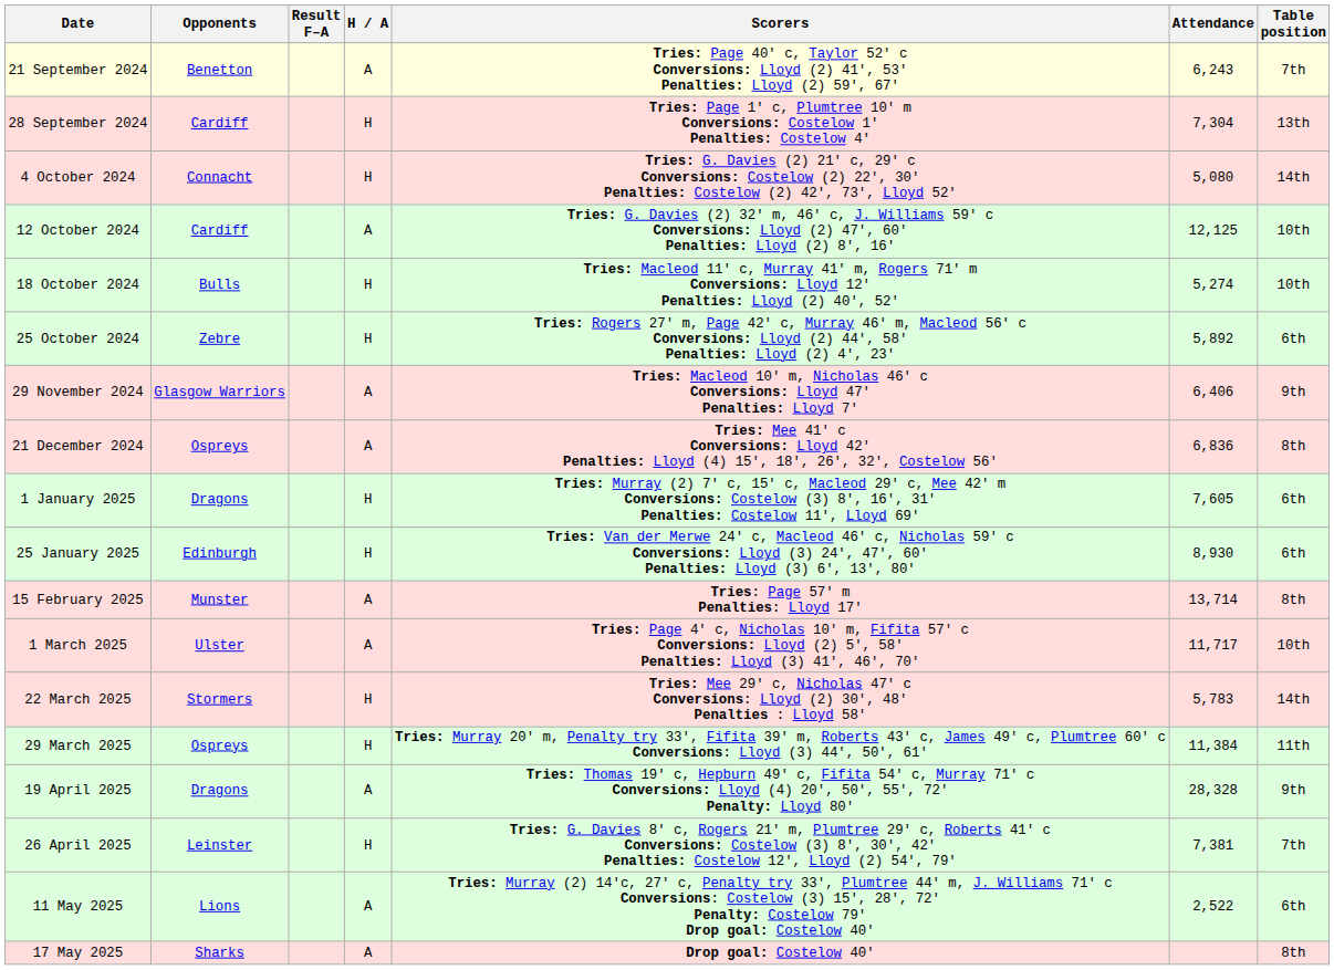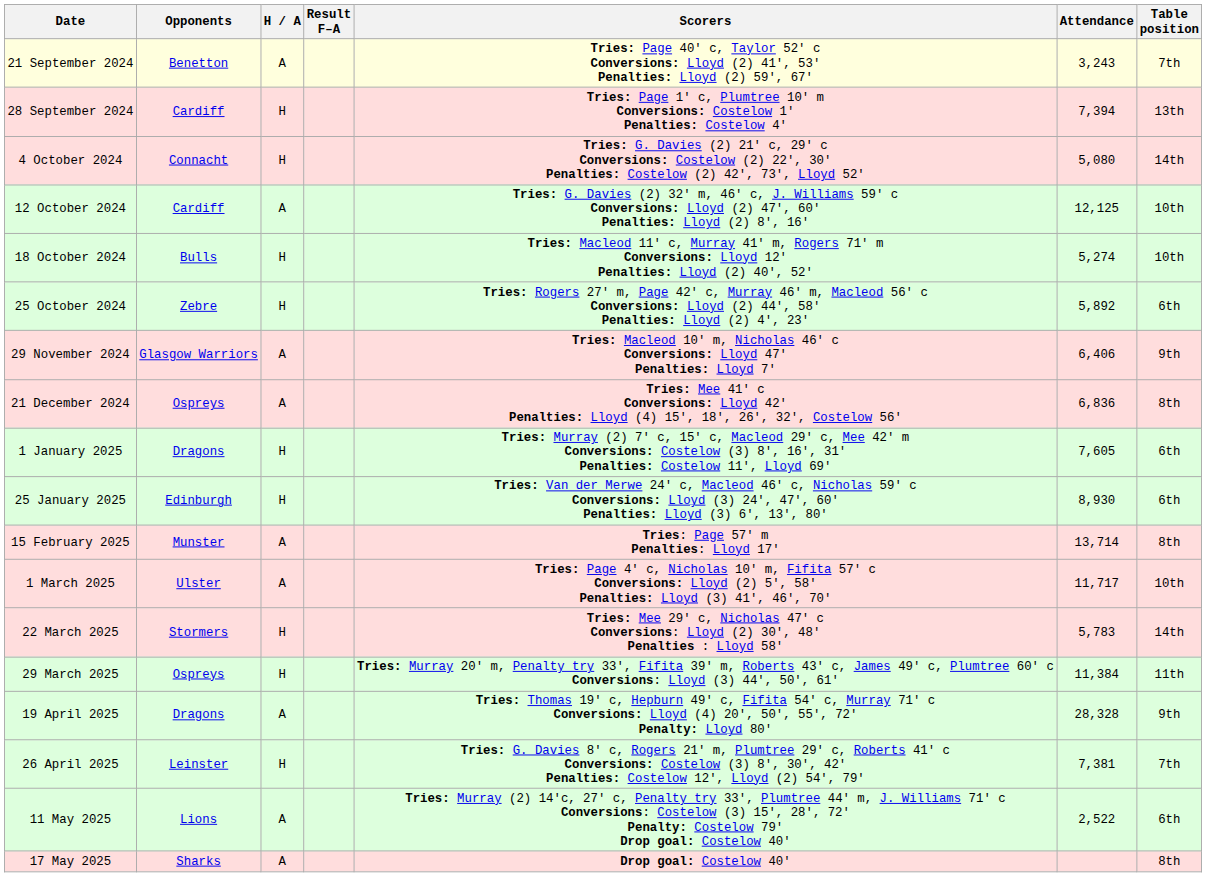columns swapped: H / A <-> Result F–A
21 September 2024 | Attendance: 6,243 -> 3,243
28 September 2024 | Attendance: 7,304 -> 7,394
